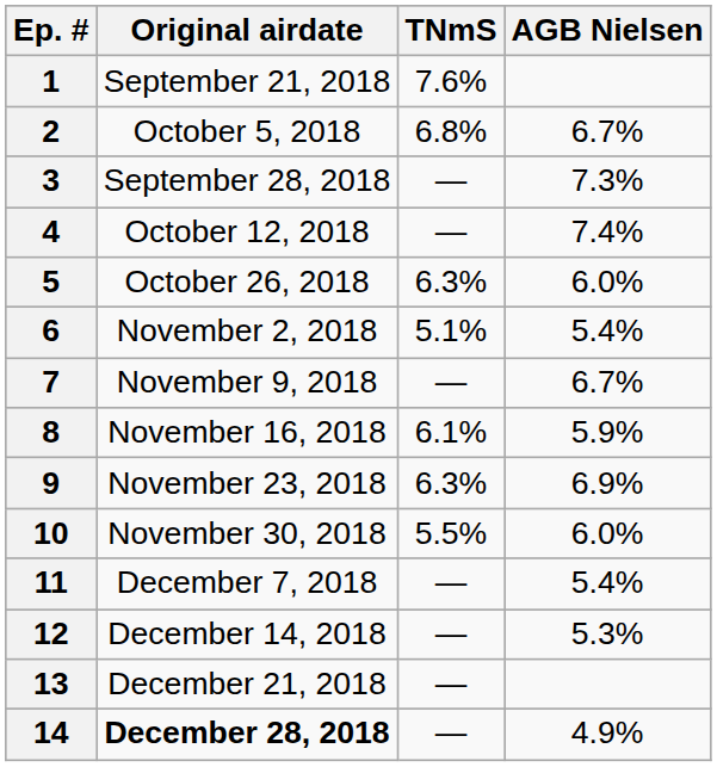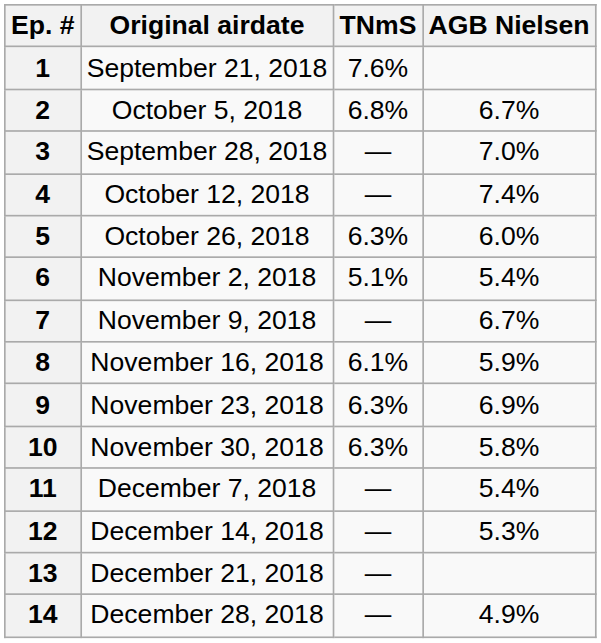3 | AGB Nielsen: 7.3% -> 7.0%
10 | TNmS: 5.5% -> 6.3%
10 | AGB Nielsen: 6.0% -> 5.8%
14 | Original airdate: bold -> normal
